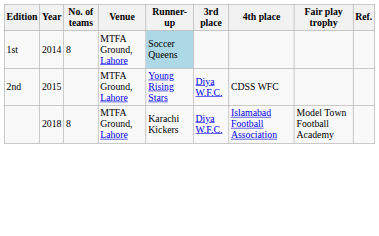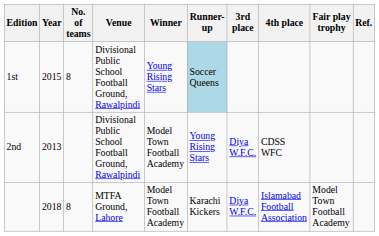+ column: Winner | Young Rising Stars | Model Town Football Academy | Model Town Football Academy
1st | Year: 2014 -> 2015
1st | Venue: MTFA Ground, Lahore -> Divisional Public School Football Ground, Rawalpindi
2nd | Year: 2015 -> 2013
2nd | Venue: MTFA Ground, Lahore -> Divisional Public School Football Ground, Rawalpindi
